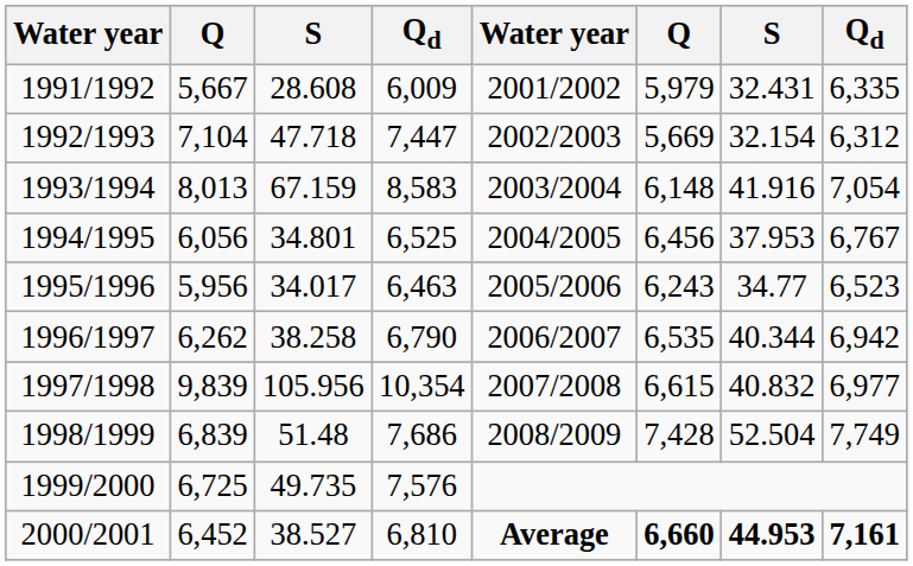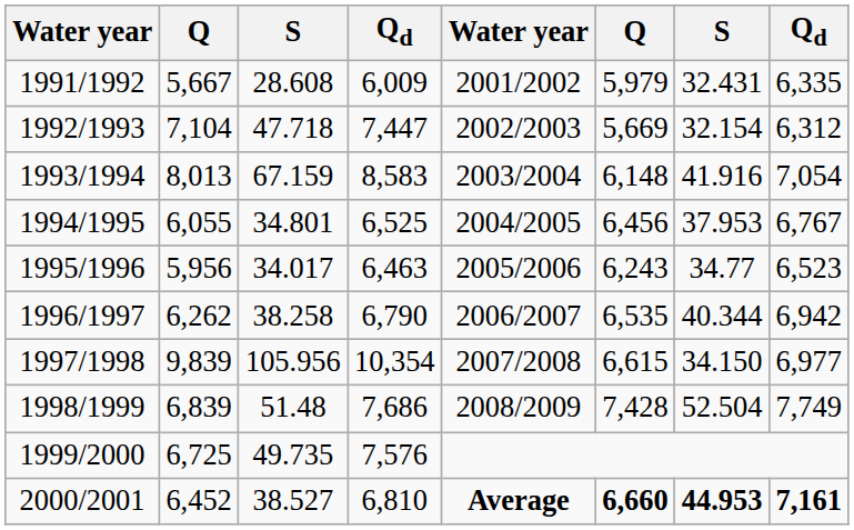1994/1995 | column 2: 6,056 -> 6,055
1997/1998 | column 7: 40.832 -> 34.150
